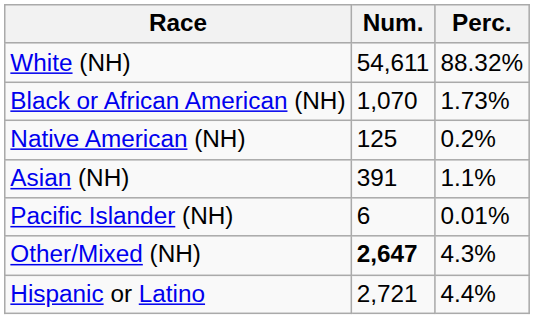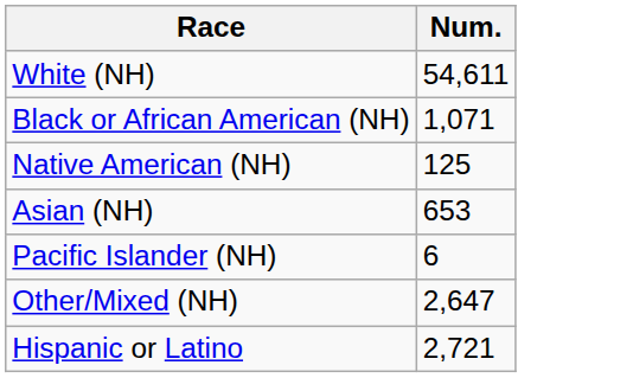- column: Perc. | 88.32% | 1.73% | 0.2% | 1.1% | 0.01% | 4.3% | 4.4%
Black or African American (NH) | Num.: 1,070 -> 1,071
Asian (NH) | Num.: 391 -> 653
Other/Mixed (NH) | Num.: bold -> normal
